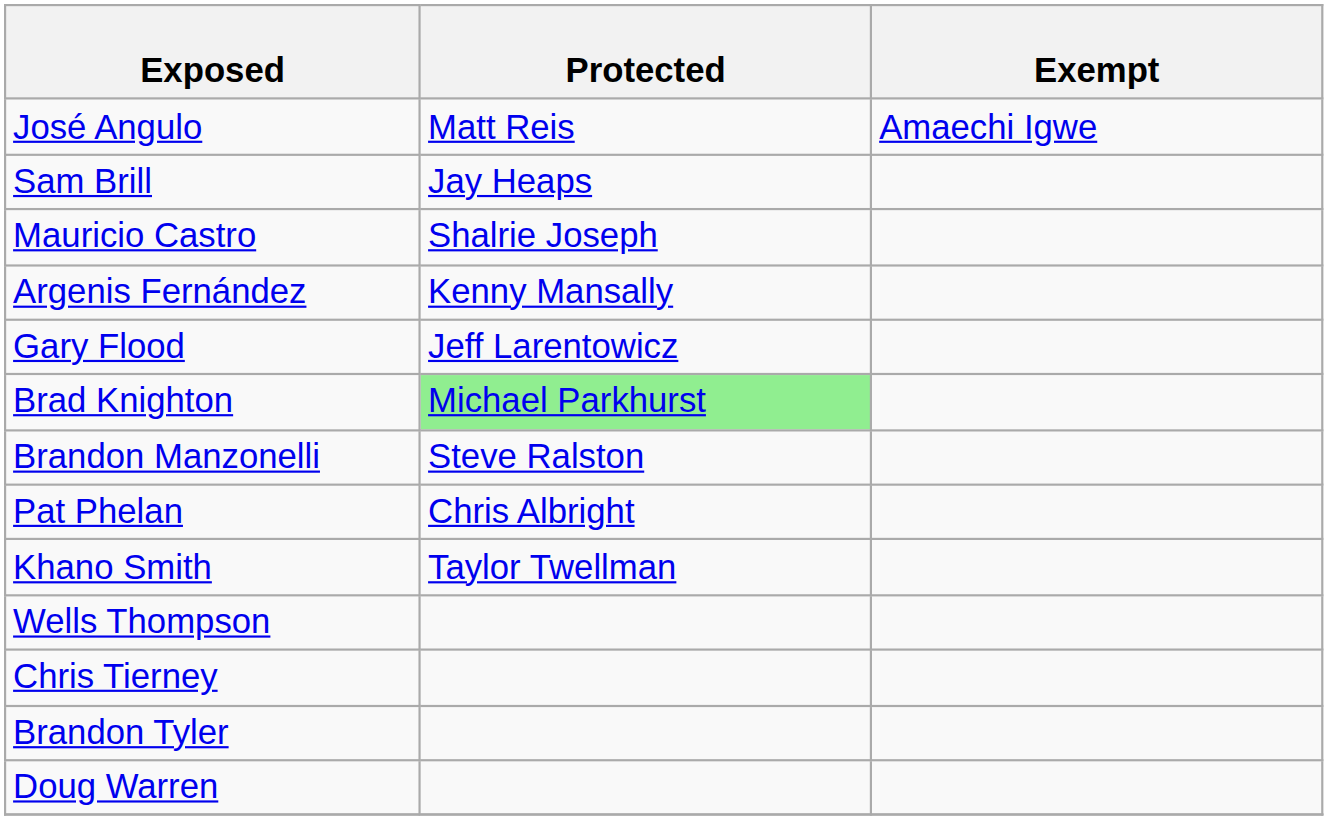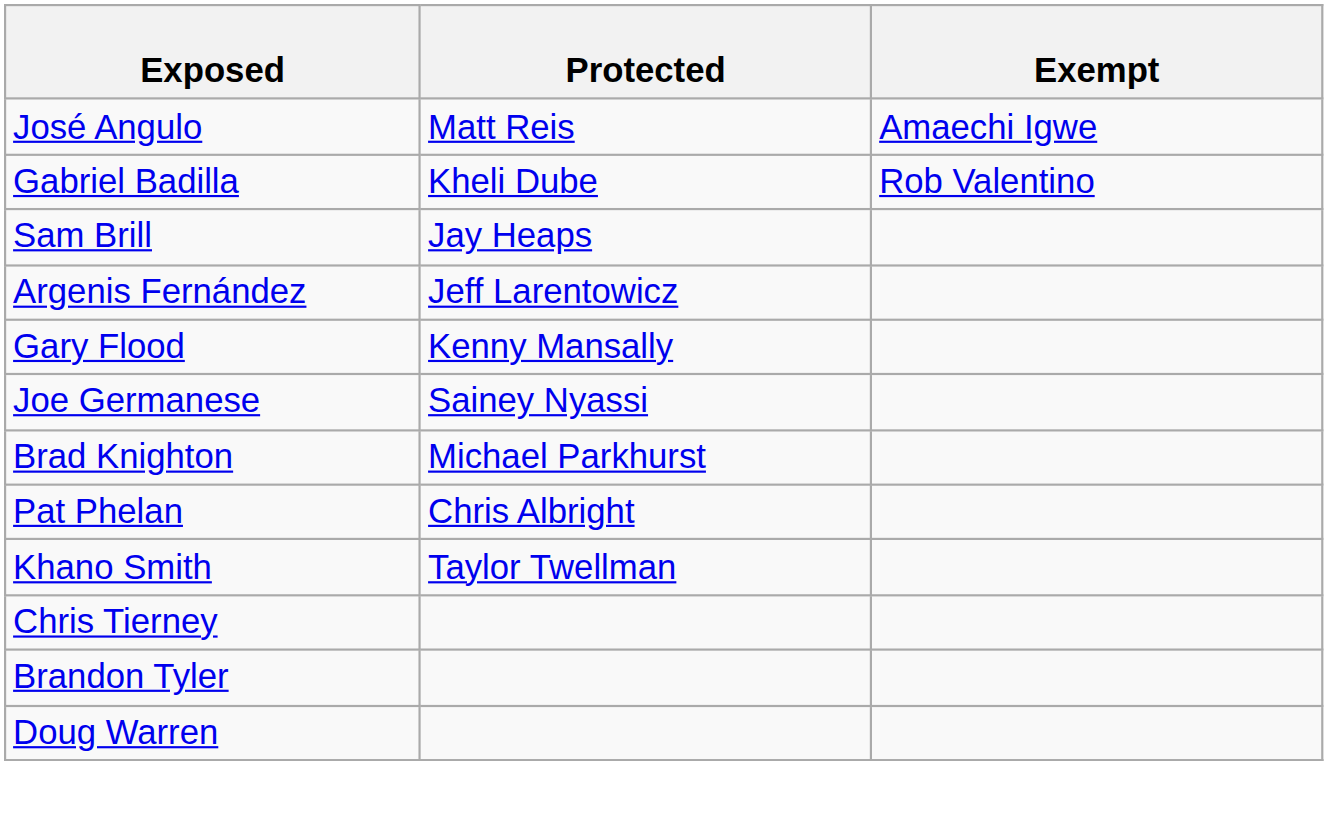+ row: Gabriel Badilla | Kheli Dube | Rob Valentino
- row: Mauricio Castro | Shalrie Joseph
Argenis Fernández | Protected: Kenny Mansally -> Jeff Larentowicz
Gary Flood | Protected: Jeff Larentowicz -> Kenny Mansally
+ row: Joe Germanese | Sainey Nyassi
Brad Knighton | Protected: lightgreen background -> no background
- row: Brandon Manzonelli | Steve Ralston
- row: Wells Thompson
